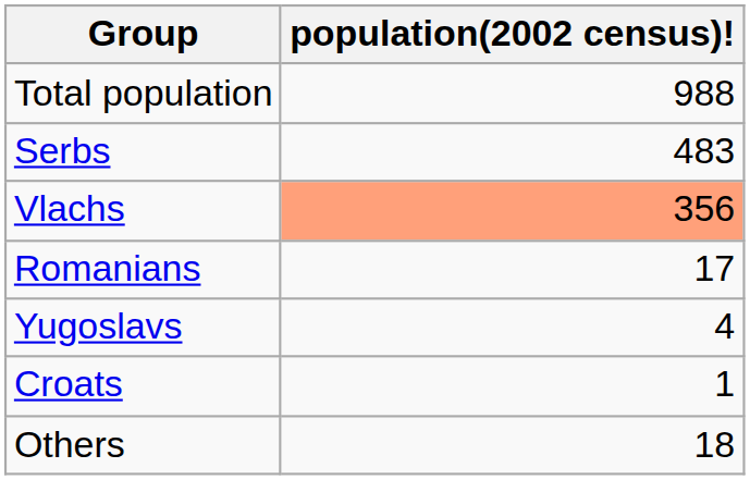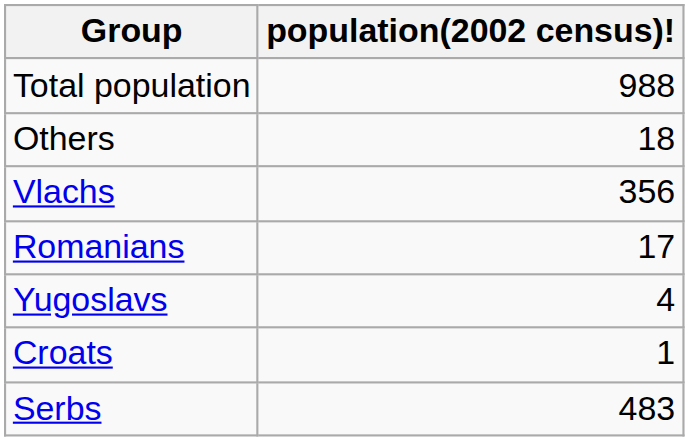rows swapped: Serbs <-> Others
Vlachs | population(2002 census)!: lightsalmon background -> no background
